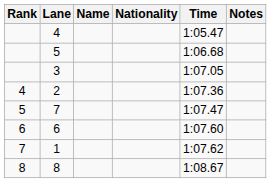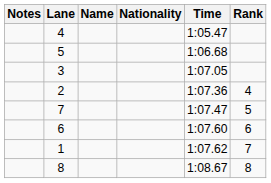columns swapped: Rank <-> Notes
